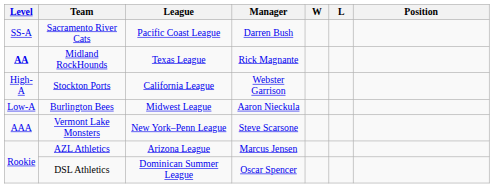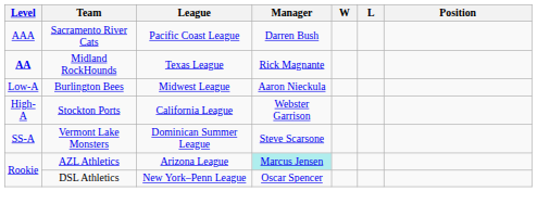Sacramento River Cats | Level: SS-A -> AAA
rows swapped: Stockton Ports <-> Burlington Bees
Vermont Lake Monsters | Level: AAA -> SS-A
Vermont Lake Monsters | League: New York–Penn League -> Dominican Summer League
AZL Athletics | Manager: no background -> paleturquoise background
DSL Athletics | League: Dominican Summer League -> New York–Penn League
